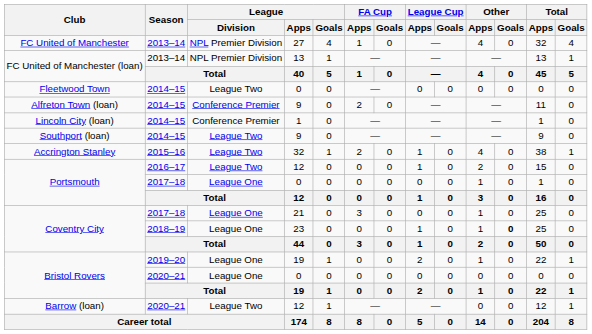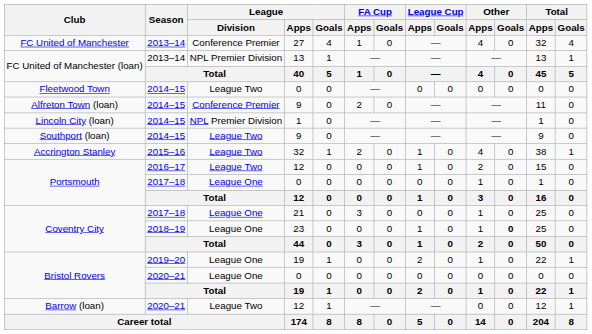FC United of Manchester | League / Division: NPL Premier Division -> Conference Premier
Lincoln City (loan) | League / Division: Conference Premier -> NPL Premier Division
